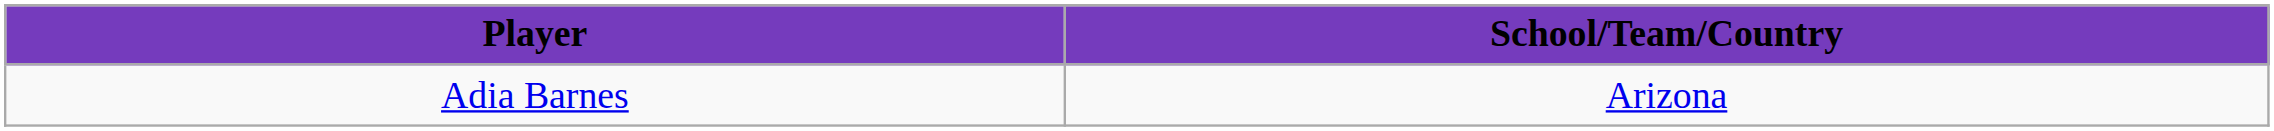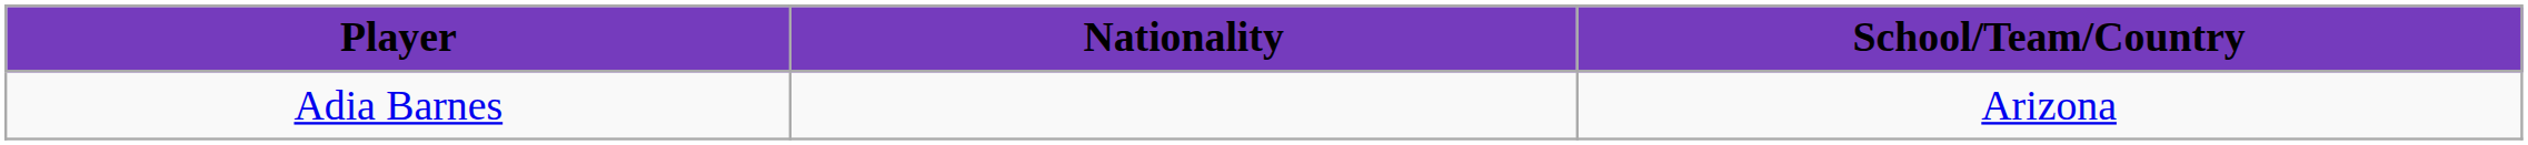+ column: Nationality
